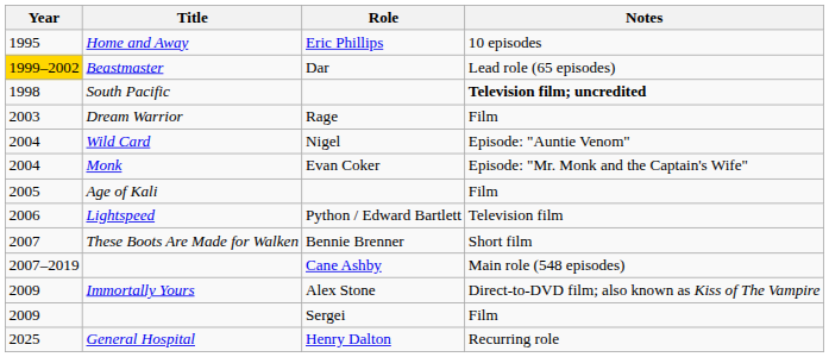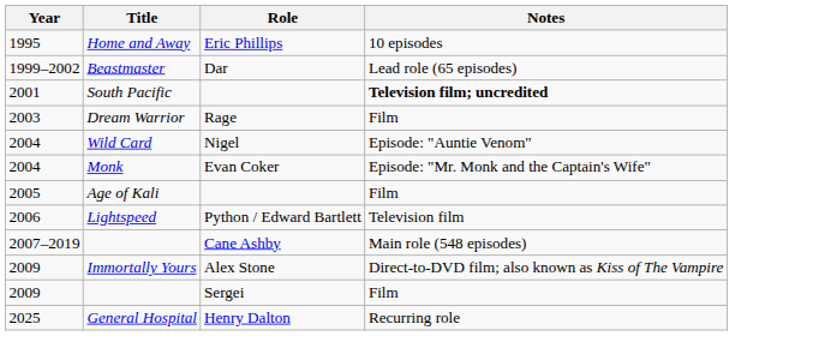Beastmaster | Year: gold background -> no background
South Pacific | Year: 1998 -> 2001
- row: 2007 | These Boots Are Made for Walken | Bennie Brenner | Short film
